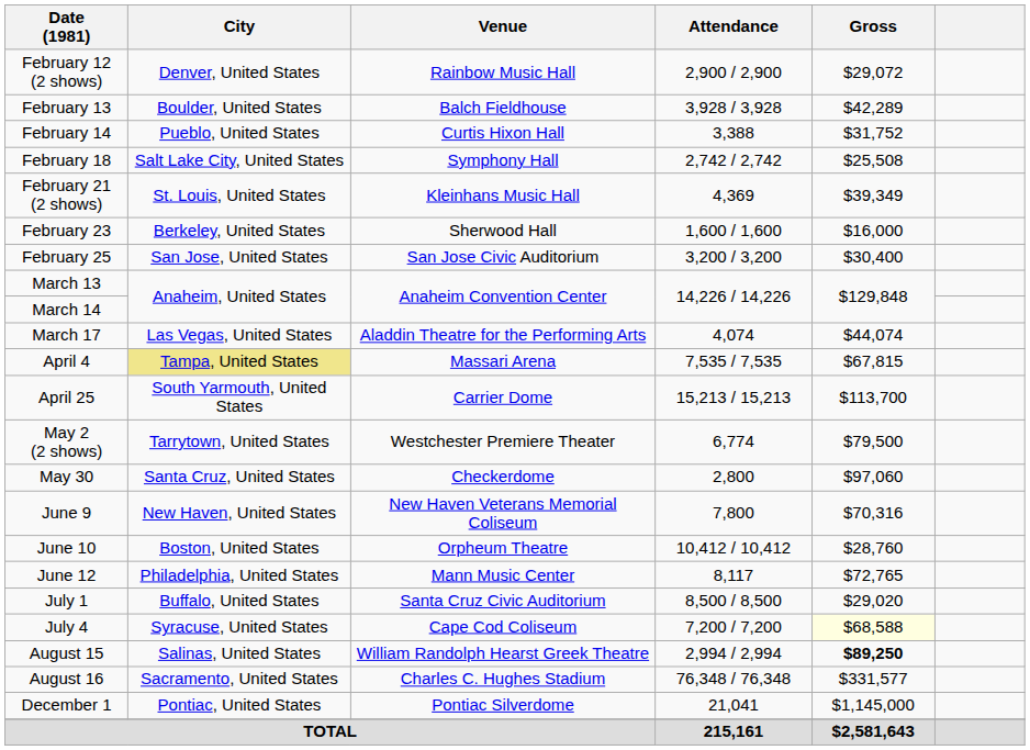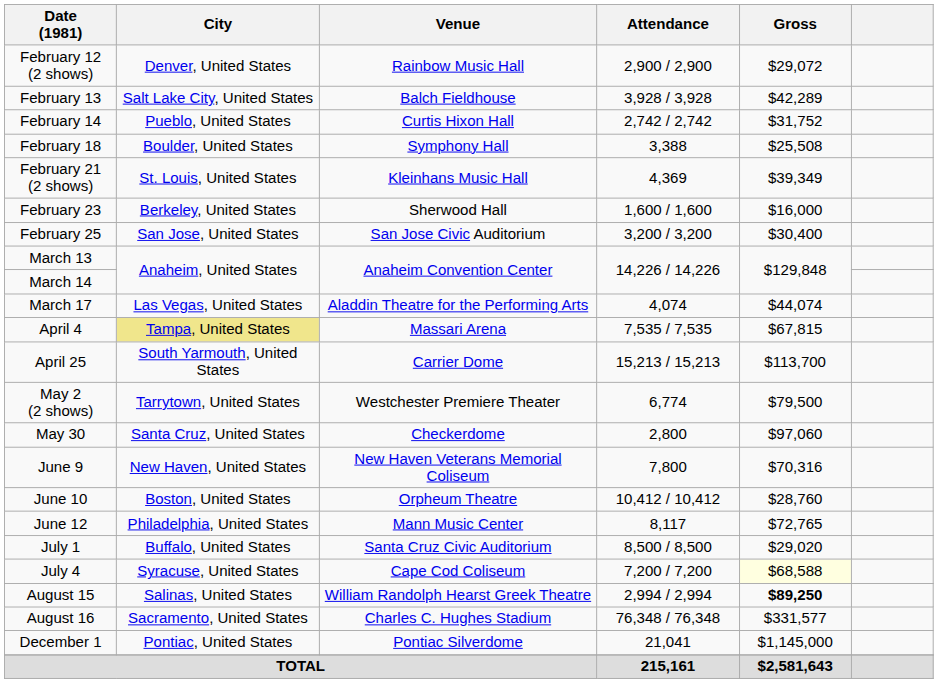February 13 | City: Boulder, United States -> Salt Lake City, United States
February 14 | Attendance: 3,388 -> 2,742 / 2,742
February 18 | City: Salt Lake City, United States -> Boulder, United States
February 18 | Attendance: 2,742 / 2,742 -> 3,388
